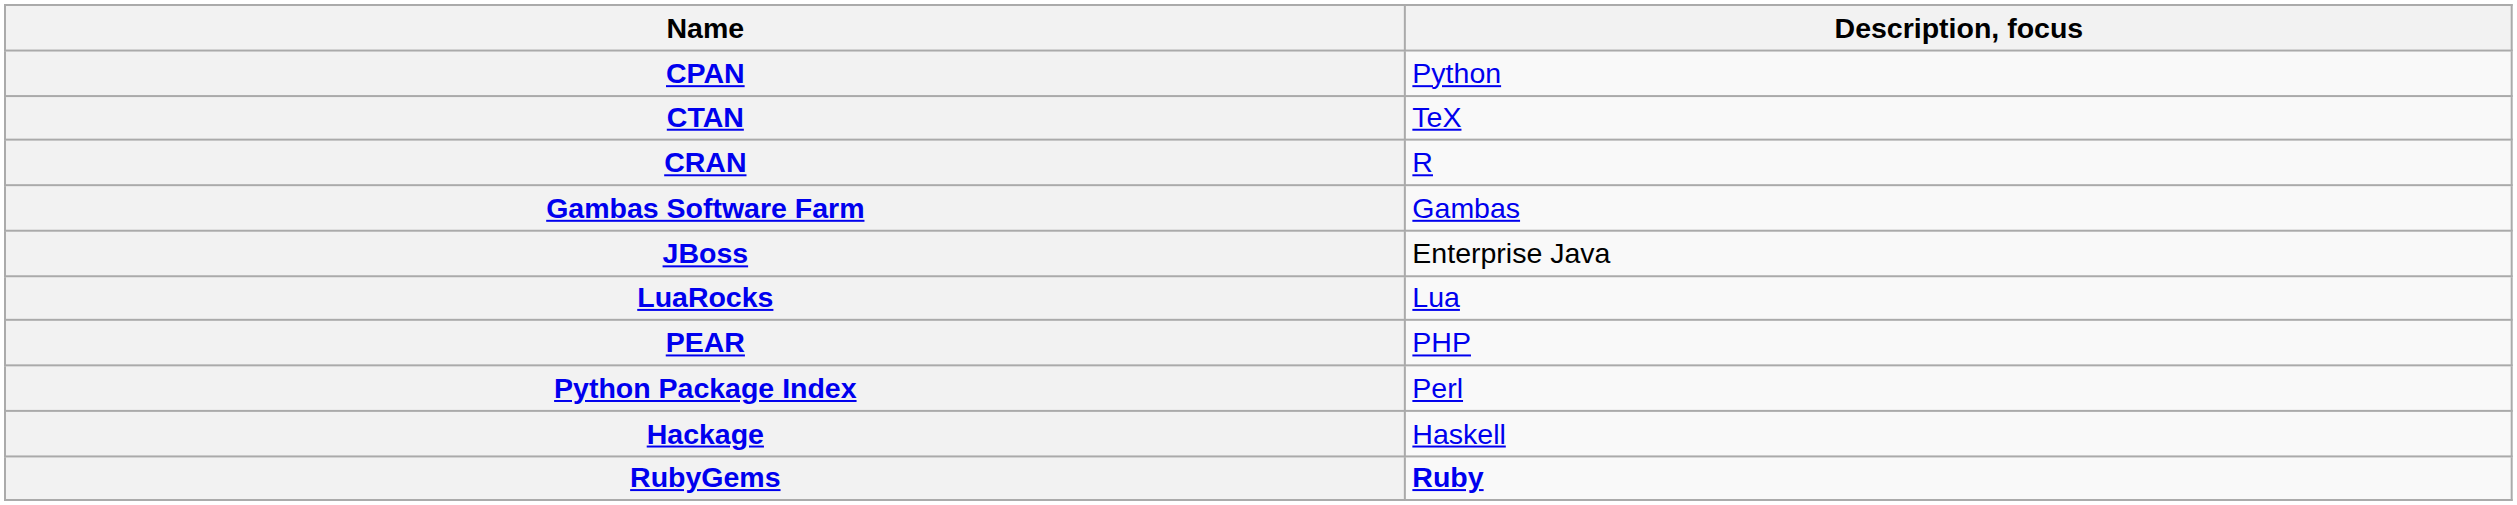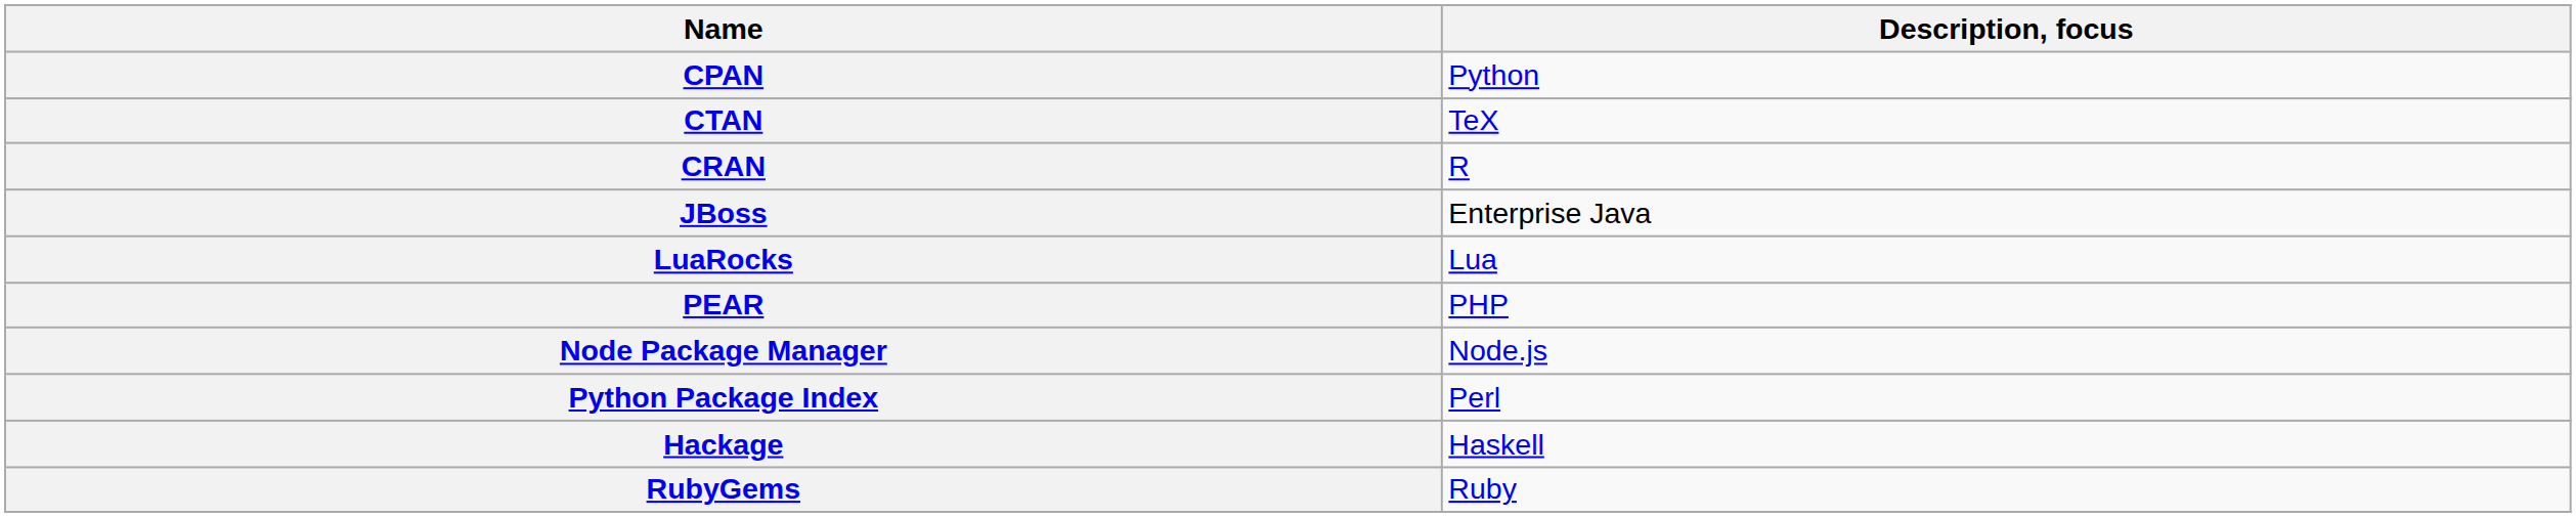- row: Gambas Software Farm | Gambas
+ row: Node Package Manager | Node.js
RubyGems | Description, focus: bold -> normal
